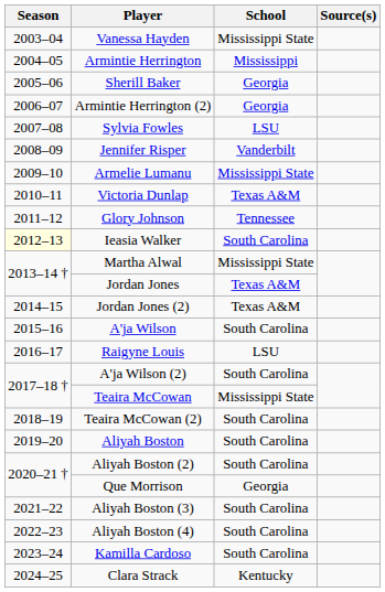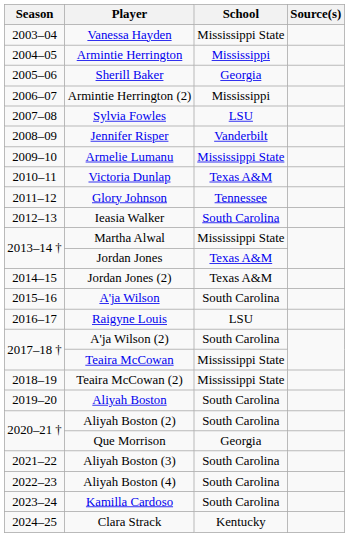Armintie Herrington (2) | School: Georgia -> Mississippi
Ieasia Walker | Season: lightyellow background -> no background
Teaira McCowan (2) | School: South Carolina -> Mississippi State
